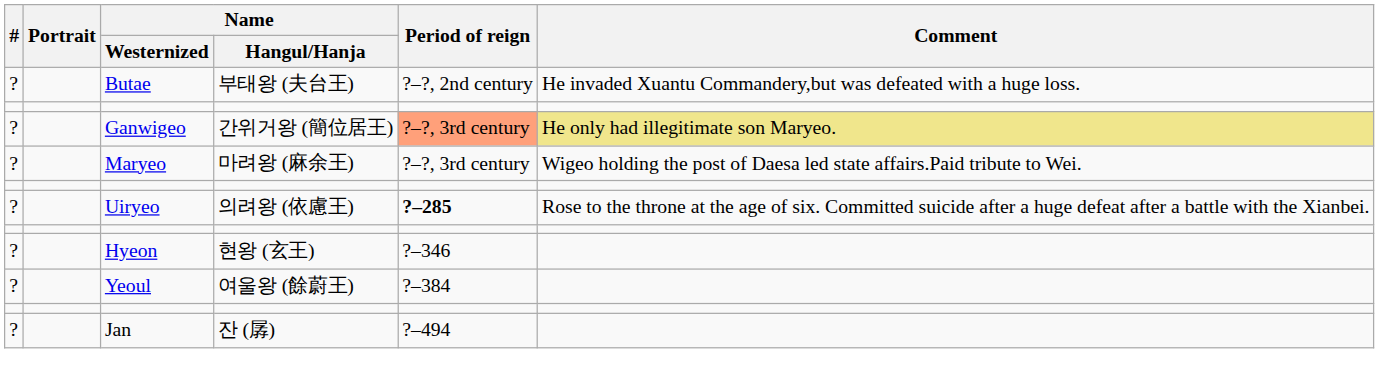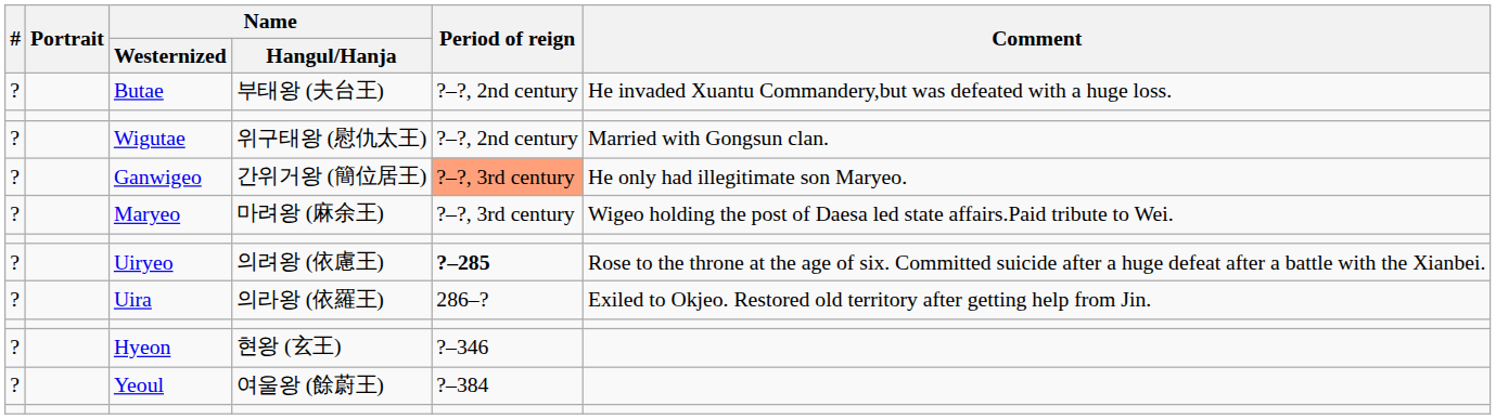+ row: ? | Wigutae | 위구태왕 (慰仇太王) | ?–?, 2nd century | Married with Gongsun clan.
Ganwigeo | Comment: khaki background -> no background
+ row: ? | Uira | 의라왕 (依羅王) | 286–? | Exiled to Okjeo. Restored old territory after getting help from Jin.
- row: ? | Jan | 잔 (孱) | ?–494
